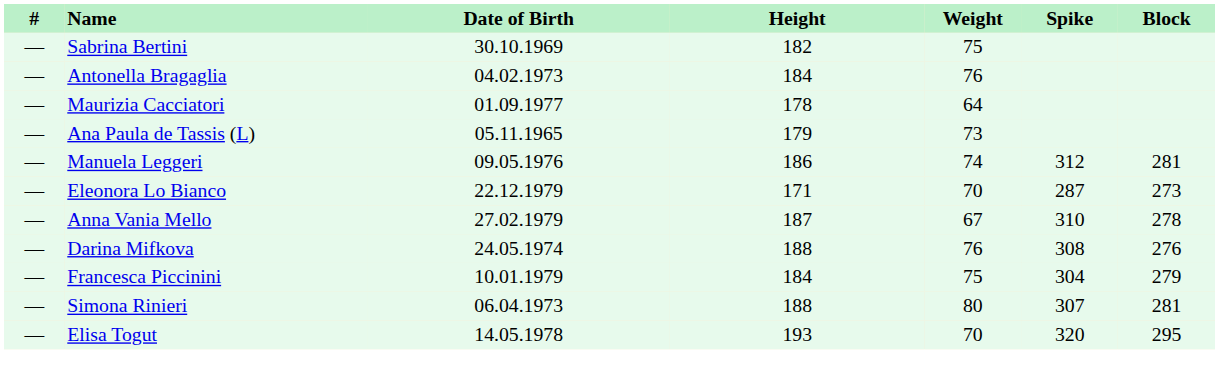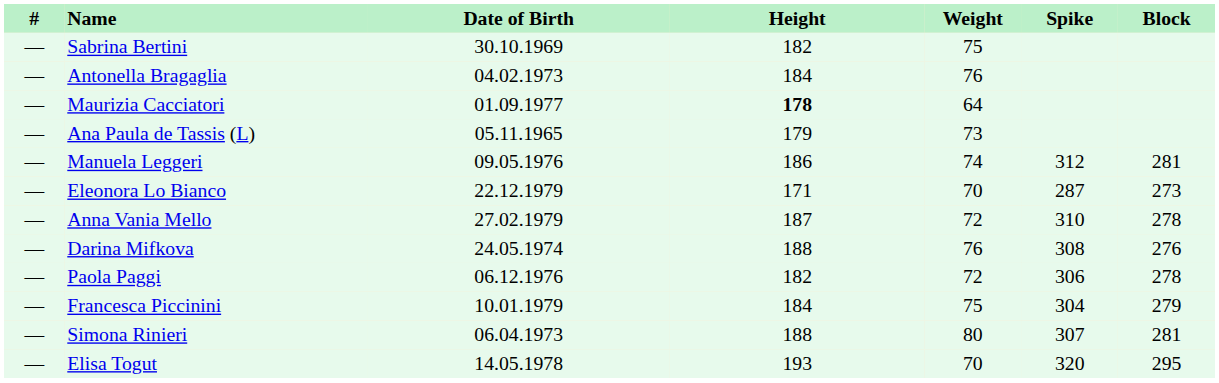Maurizia Cacciatori | Height: normal -> bold
Anna Vania Mello | Weight: 67 -> 72
+ row: — | Paola Paggi | 06.12.1976 | 182 | 72 | 306 | 278
